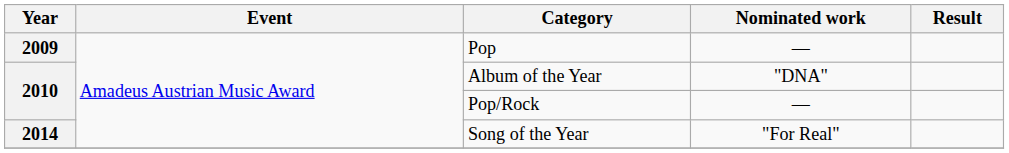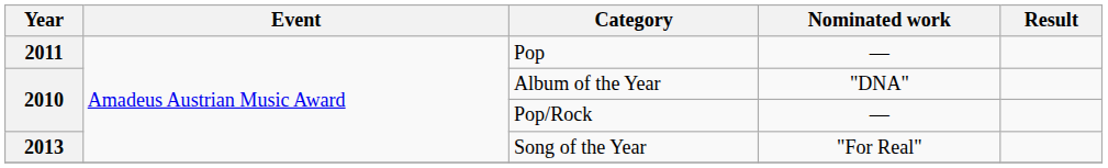Pop | Year: 2009 -> 2011
Song of the Year | Year: 2014 -> 2013
